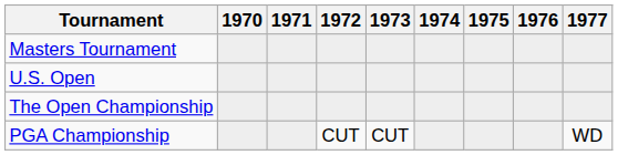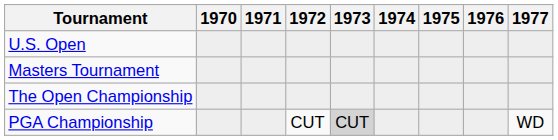rows swapped: Masters Tournament <-> U.S. Open
PGA Championship | 1973: no background -> lightgrey background
